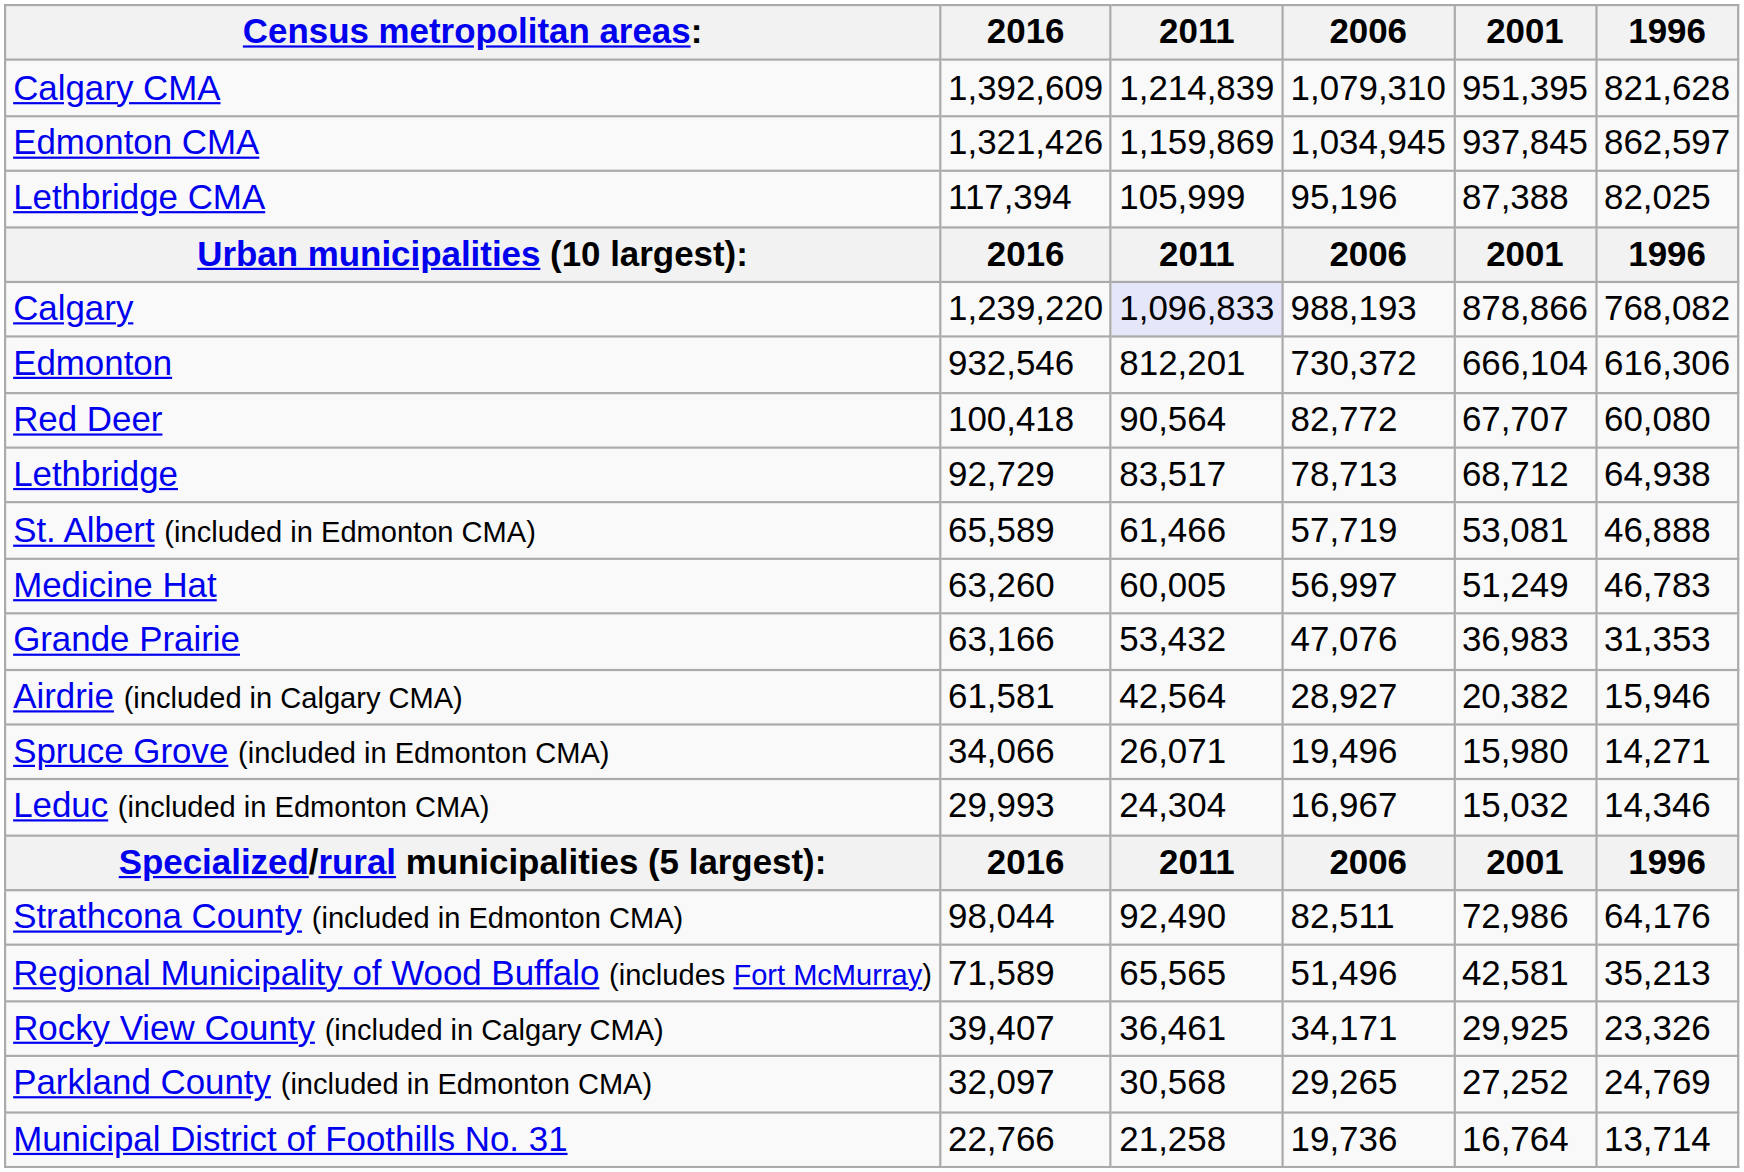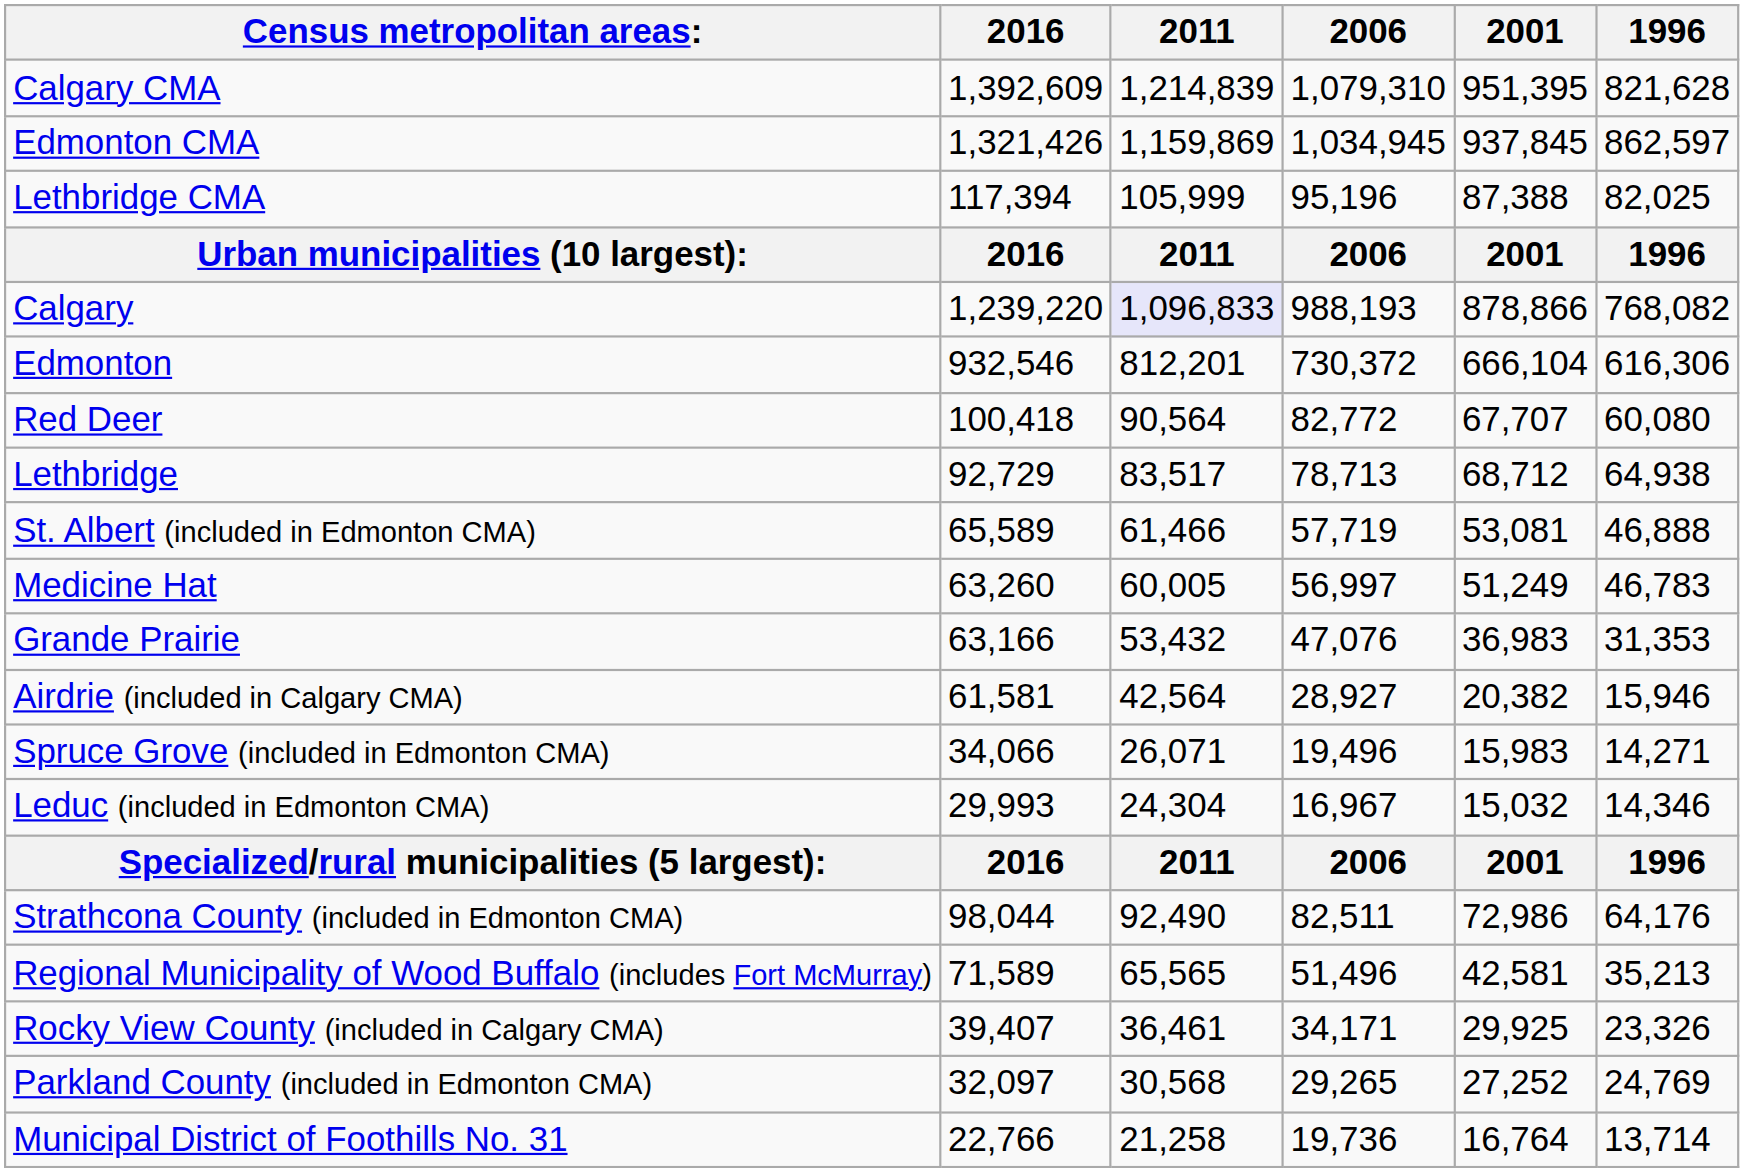Spruce Grove (included in Edmonton CMA) | 2001: 15,980 -> 15,983
